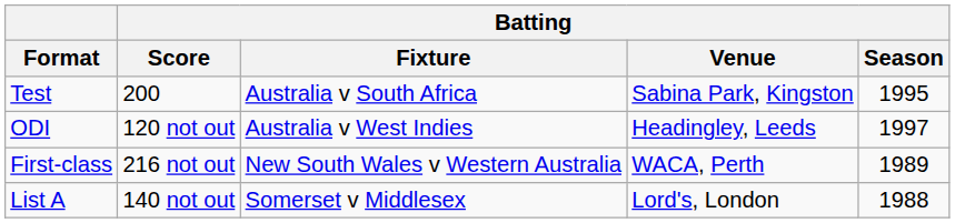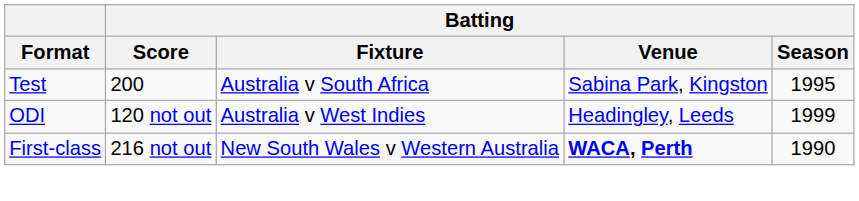ODI | Batting / Season: 1997 -> 1999
First-class | Batting / Venue: normal -> bold
First-class | Batting / Season: 1989 -> 1990
- row: List A | 140 not out | Somerset v Middlesex | Lord's, London | 1988
